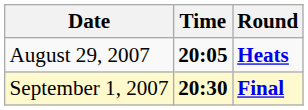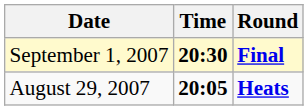rows swapped: August 29, 2007 <-> September 1, 2007
